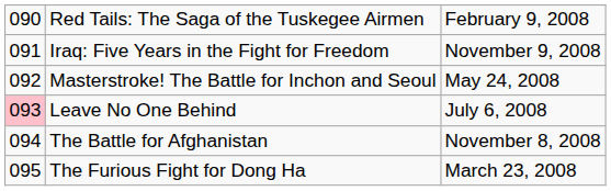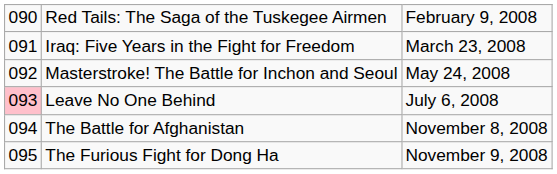Iraq: Five Years in the Fight for Freedom | column 3: November 9, 2008 -> March 23, 2008
The Furious Fight for Dong Ha | column 3: March 23, 2008 -> November 9, 2008
